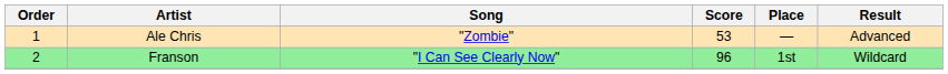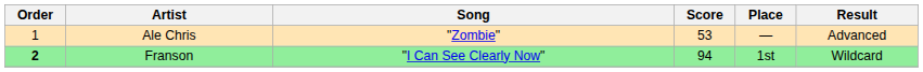Franson | Order: normal -> bold
Franson | Score: 96 -> 94
